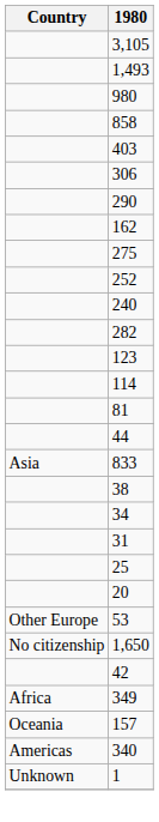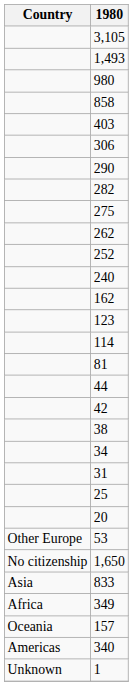rows swapped: 282 <-> 162
+ row: 262
rows swapped: 42 <-> 833
